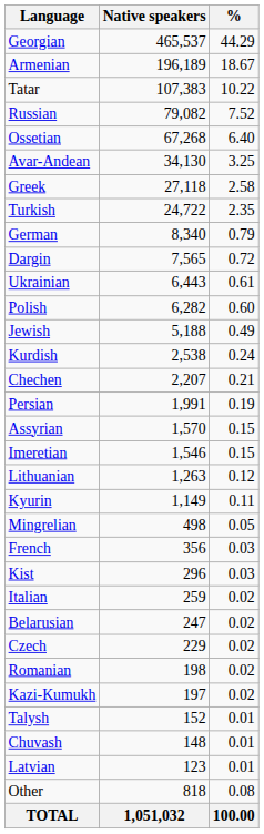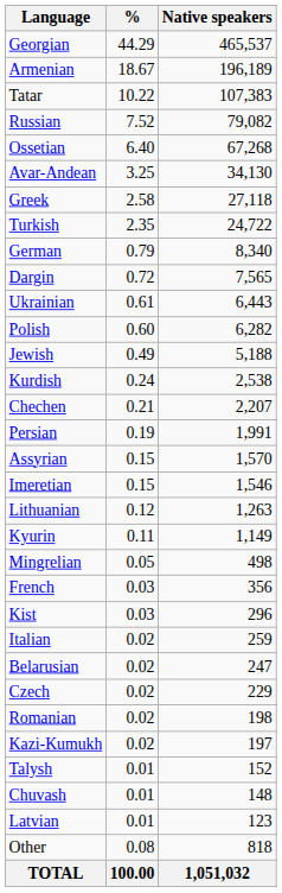columns swapped: Native speakers <-> %
